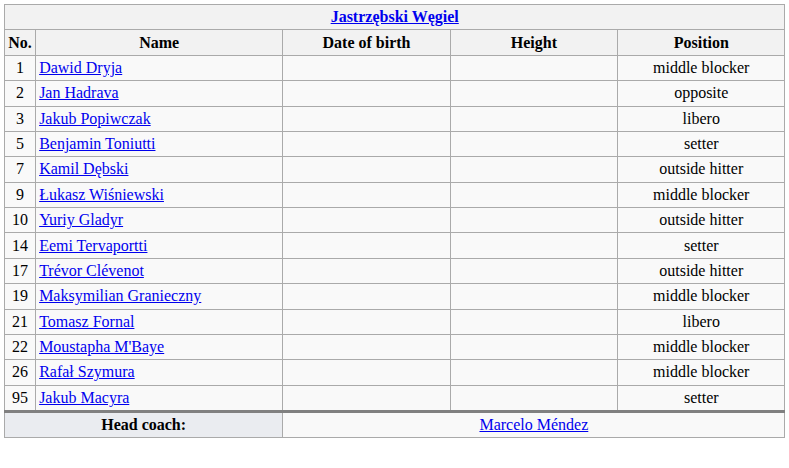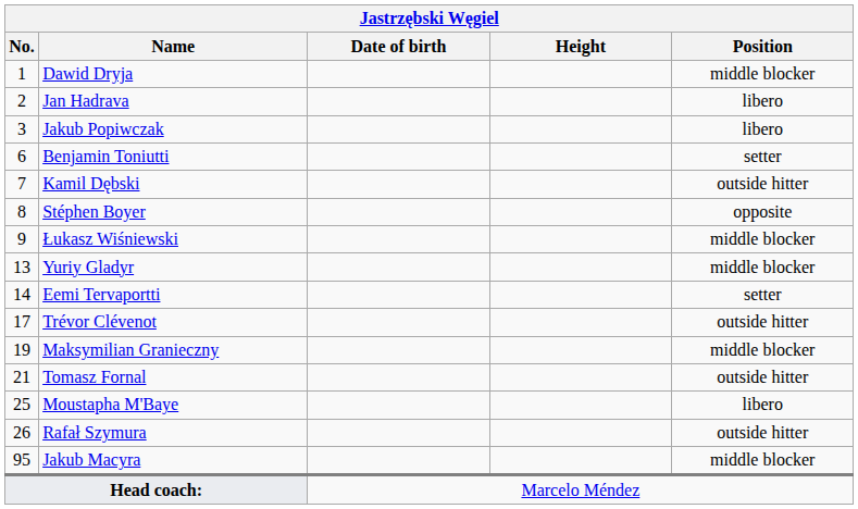Jan Hadrava | Position: opposite -> libero
Benjamin Toniutti | No.: 5 -> 6
+ row: 8 | Stéphen Boyer | opposite
Yuriy Gladyr | No.: 10 -> 13
Yuriy Gladyr | Position: outside hitter -> middle blocker
Tomasz Fornal | Position: libero -> outside hitter
Moustapha M'Baye | No.: 22 -> 25
Moustapha M'Baye | Position: middle blocker -> libero
Rafał Szymura | Position: middle blocker -> outside hitter
Jakub Macyra | Position: setter -> middle blocker
